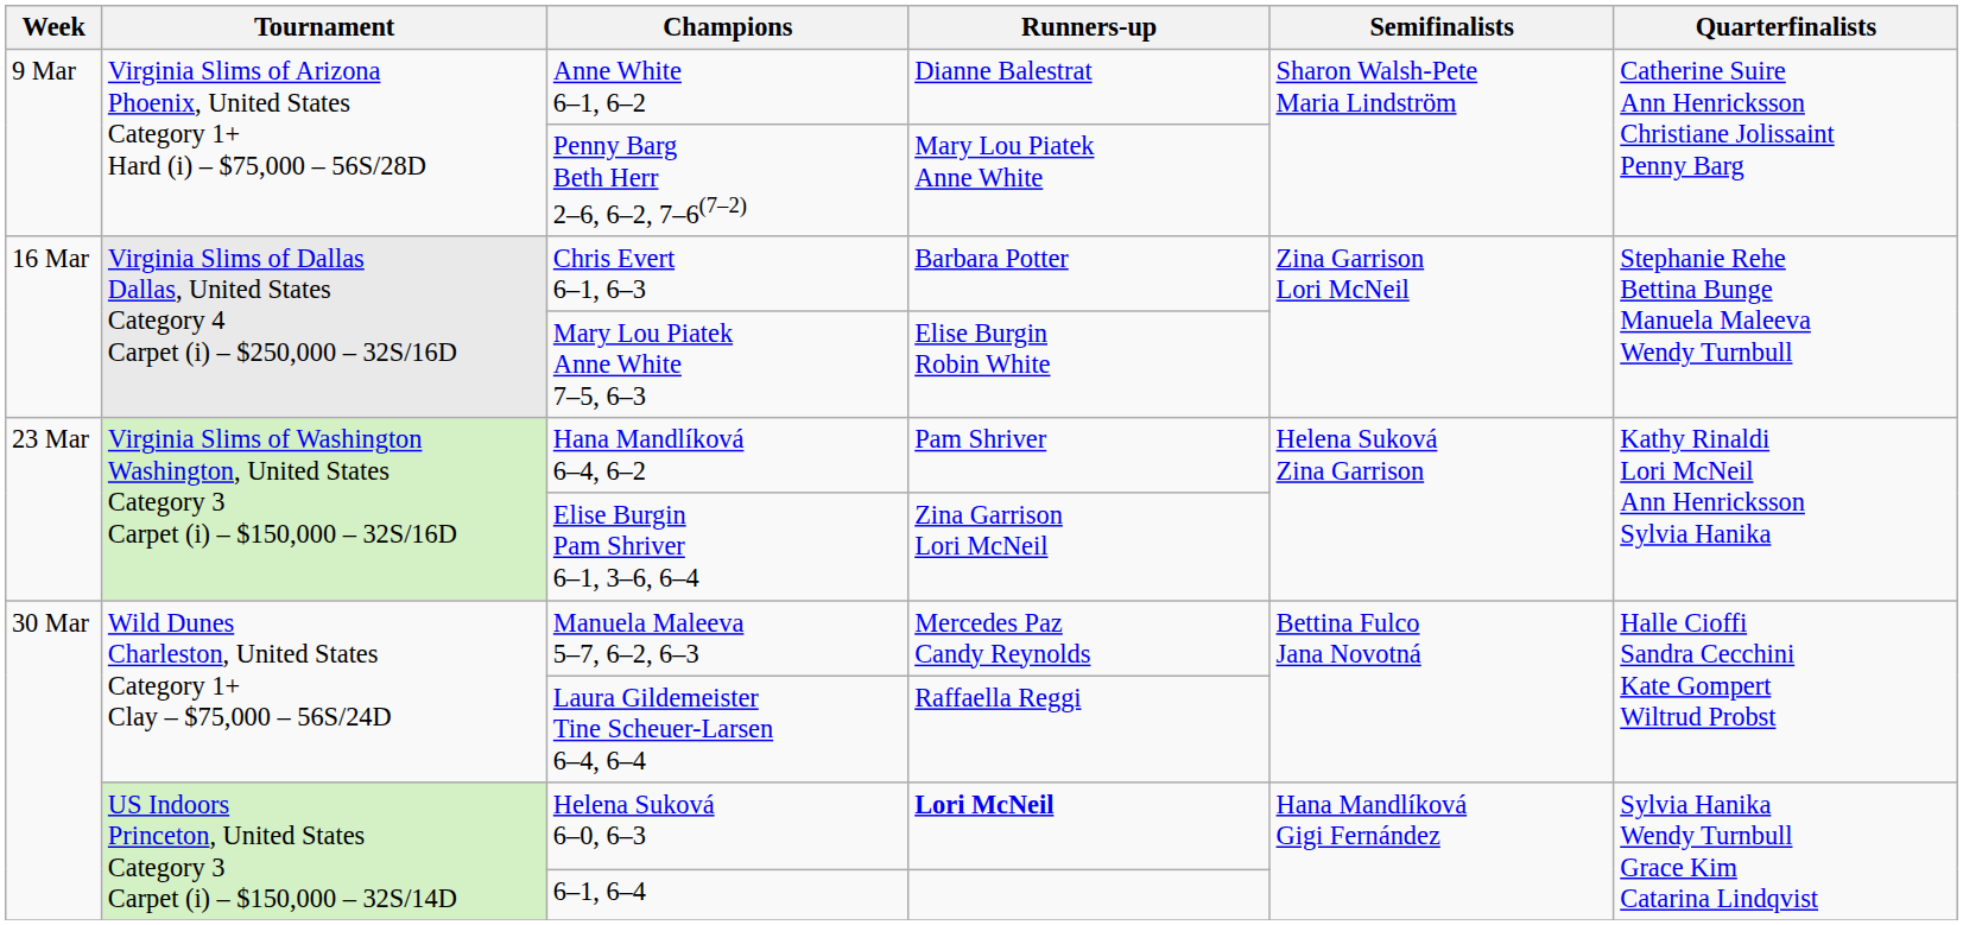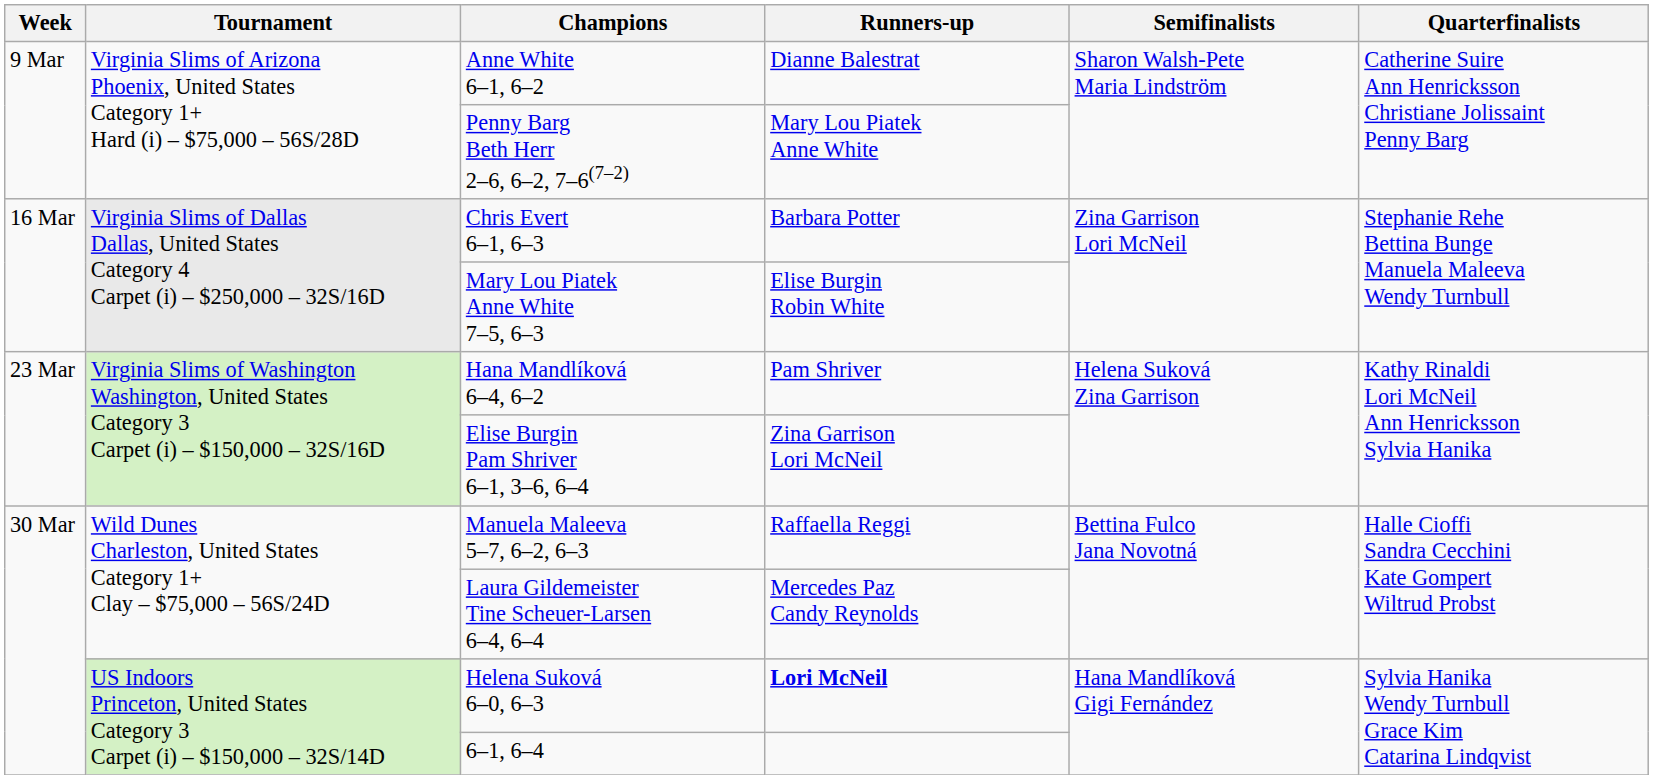Manuela Maleeva 5–7, 6–2, 6–3 | Runners-up: Mercedes Paz Candy Reynolds -> Raffaella Reggi
Laura Gildemeister Tine Scheuer-Larsen 6–4, 6–4 | Runners-up: Raffaella Reggi -> Mercedes Paz Candy Reynolds
